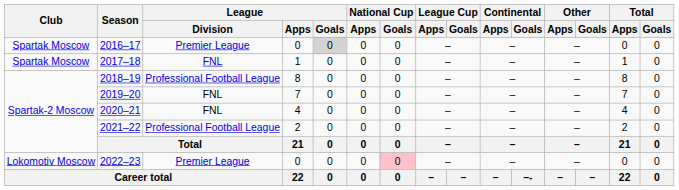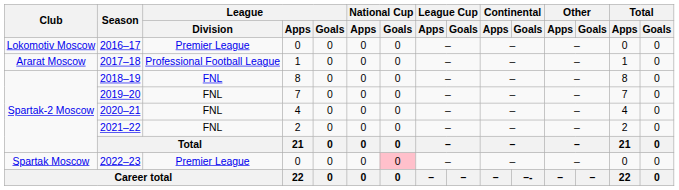2016–17 | Club: Spartak Moscow -> Lokomotiv Moscow
2016–17 | League / Goals: lightgrey background -> no background
2017–18 | Club: Spartak Moscow -> Ararat Moscow
2017–18 | League / Division: FNL -> Professional Football League
2018–19 | League / Division: Professional Football League -> FNL
2021–22 | League / Division: Professional Football League -> FNL
2022–23 | Club: Lokomotiv Moscow -> Spartak Moscow
